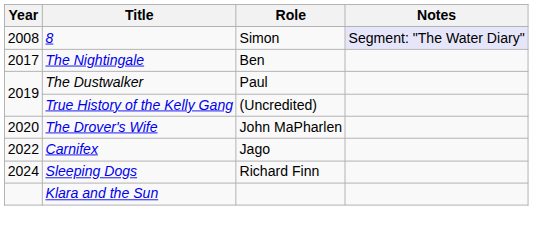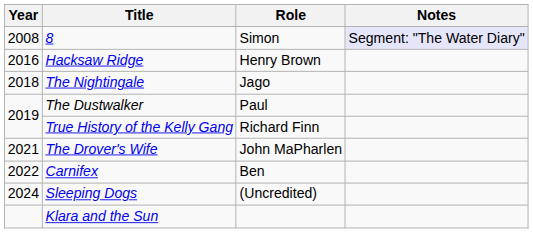+ row: 2016 | Hacksaw Ridge | Henry Brown
The Nightingale | Year: 2017 -> 2018
The Nightingale | Role: Ben -> Jago
True History of the Kelly Gang | Role: (Uncredited) -> Richard Finn
The Drover's Wife | Year: 2020 -> 2021
Carnifex | Role: Jago -> Ben
Sleeping Dogs | Role: Richard Finn -> (Uncredited)
